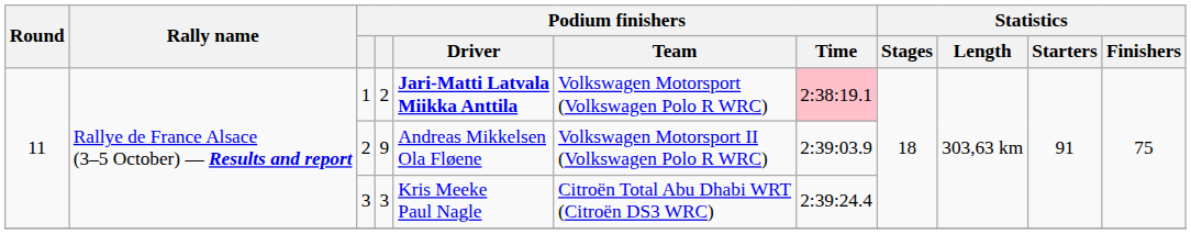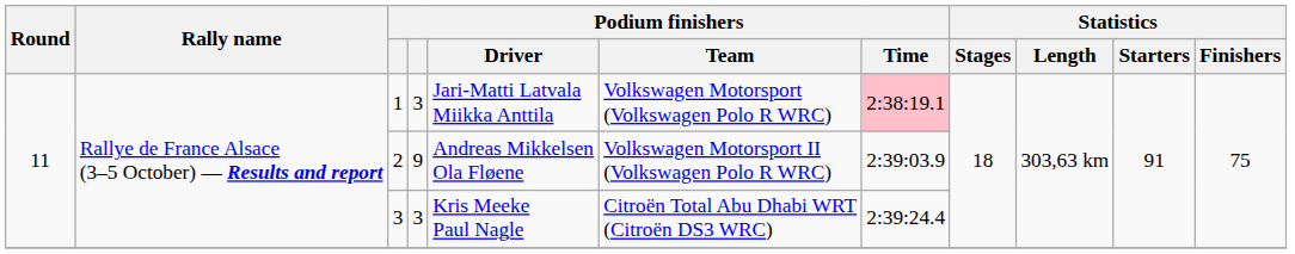1 | column 4: 2 -> 3
1 | Podium finishers / Driver: bold -> normal
